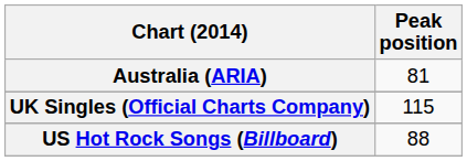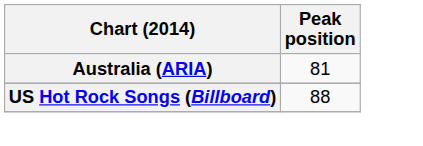- row: UK Singles (Official Charts Company) | 115
